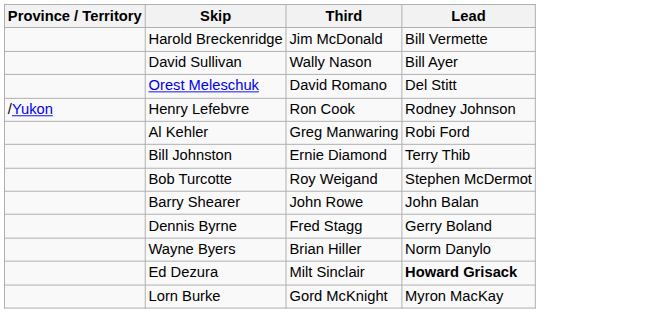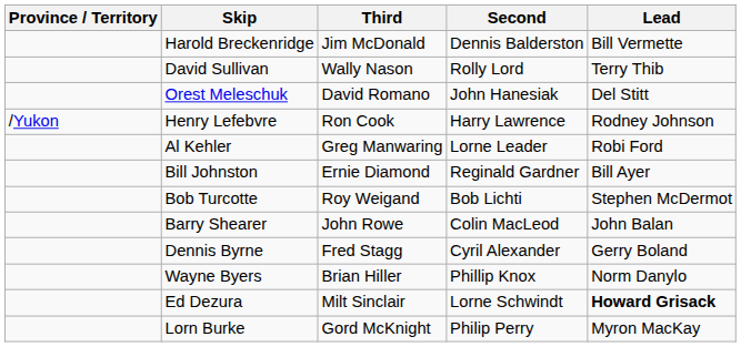+ column: Second | Dennis Balderston | Rolly Lord | John Hanesiak | Harry Lawrence | Lorne Leader | Reginald Gardner | Bob Lichti | Colin MacLeod | Cyril Alexander | Phillip Knox | Lorne Schwindt | Philip Perry
David Sullivan | Lead: Bill Ayer -> Terry Thib
Bill Johnston | Lead: Terry Thib -> Bill Ayer
